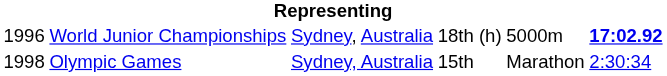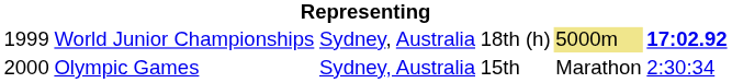World Junior Championships | column 1: 1996 -> 1999
World Junior Championships | column 5: no background -> khaki background
Olympic Games | column 1: 1998 -> 2000
